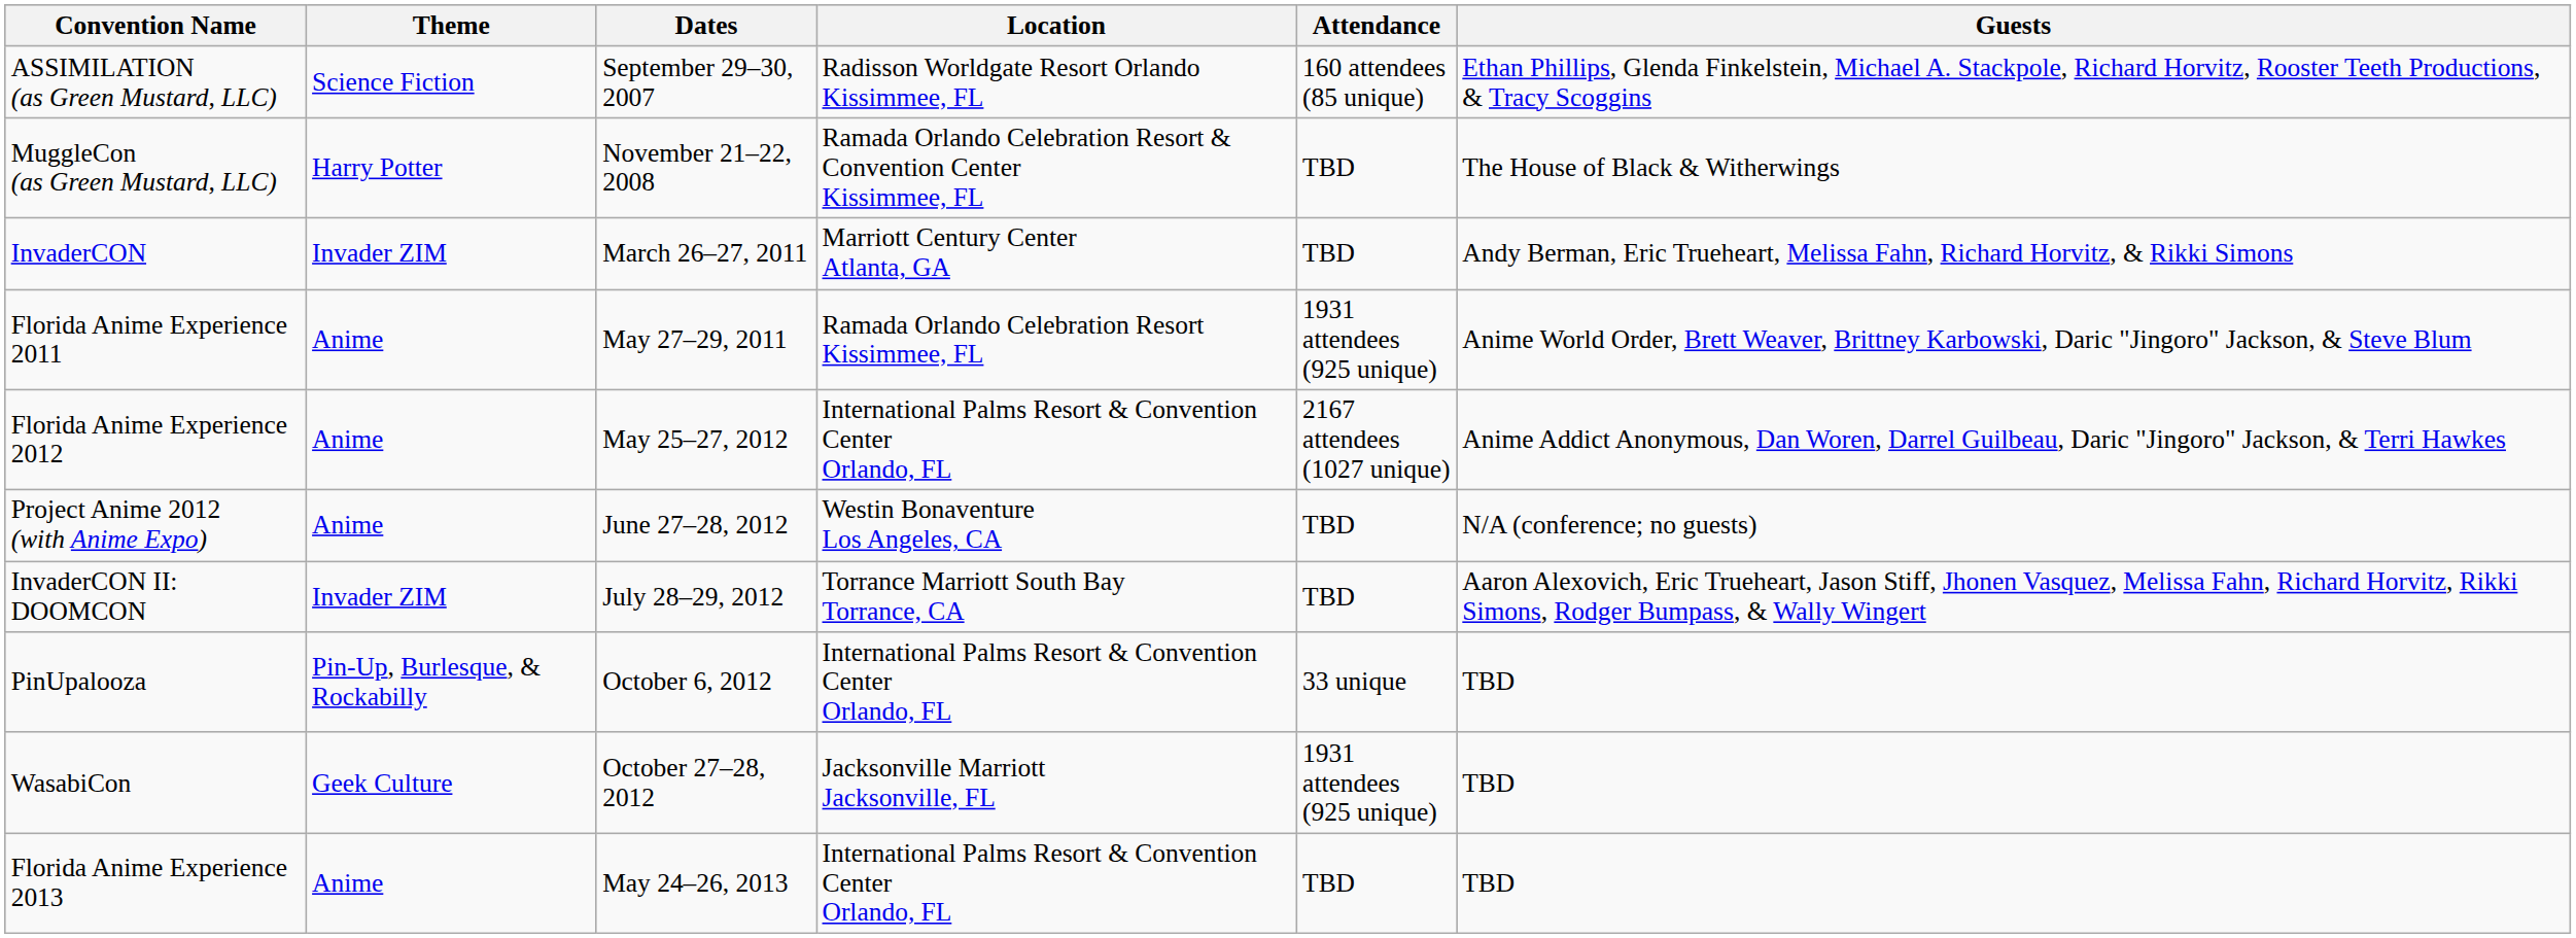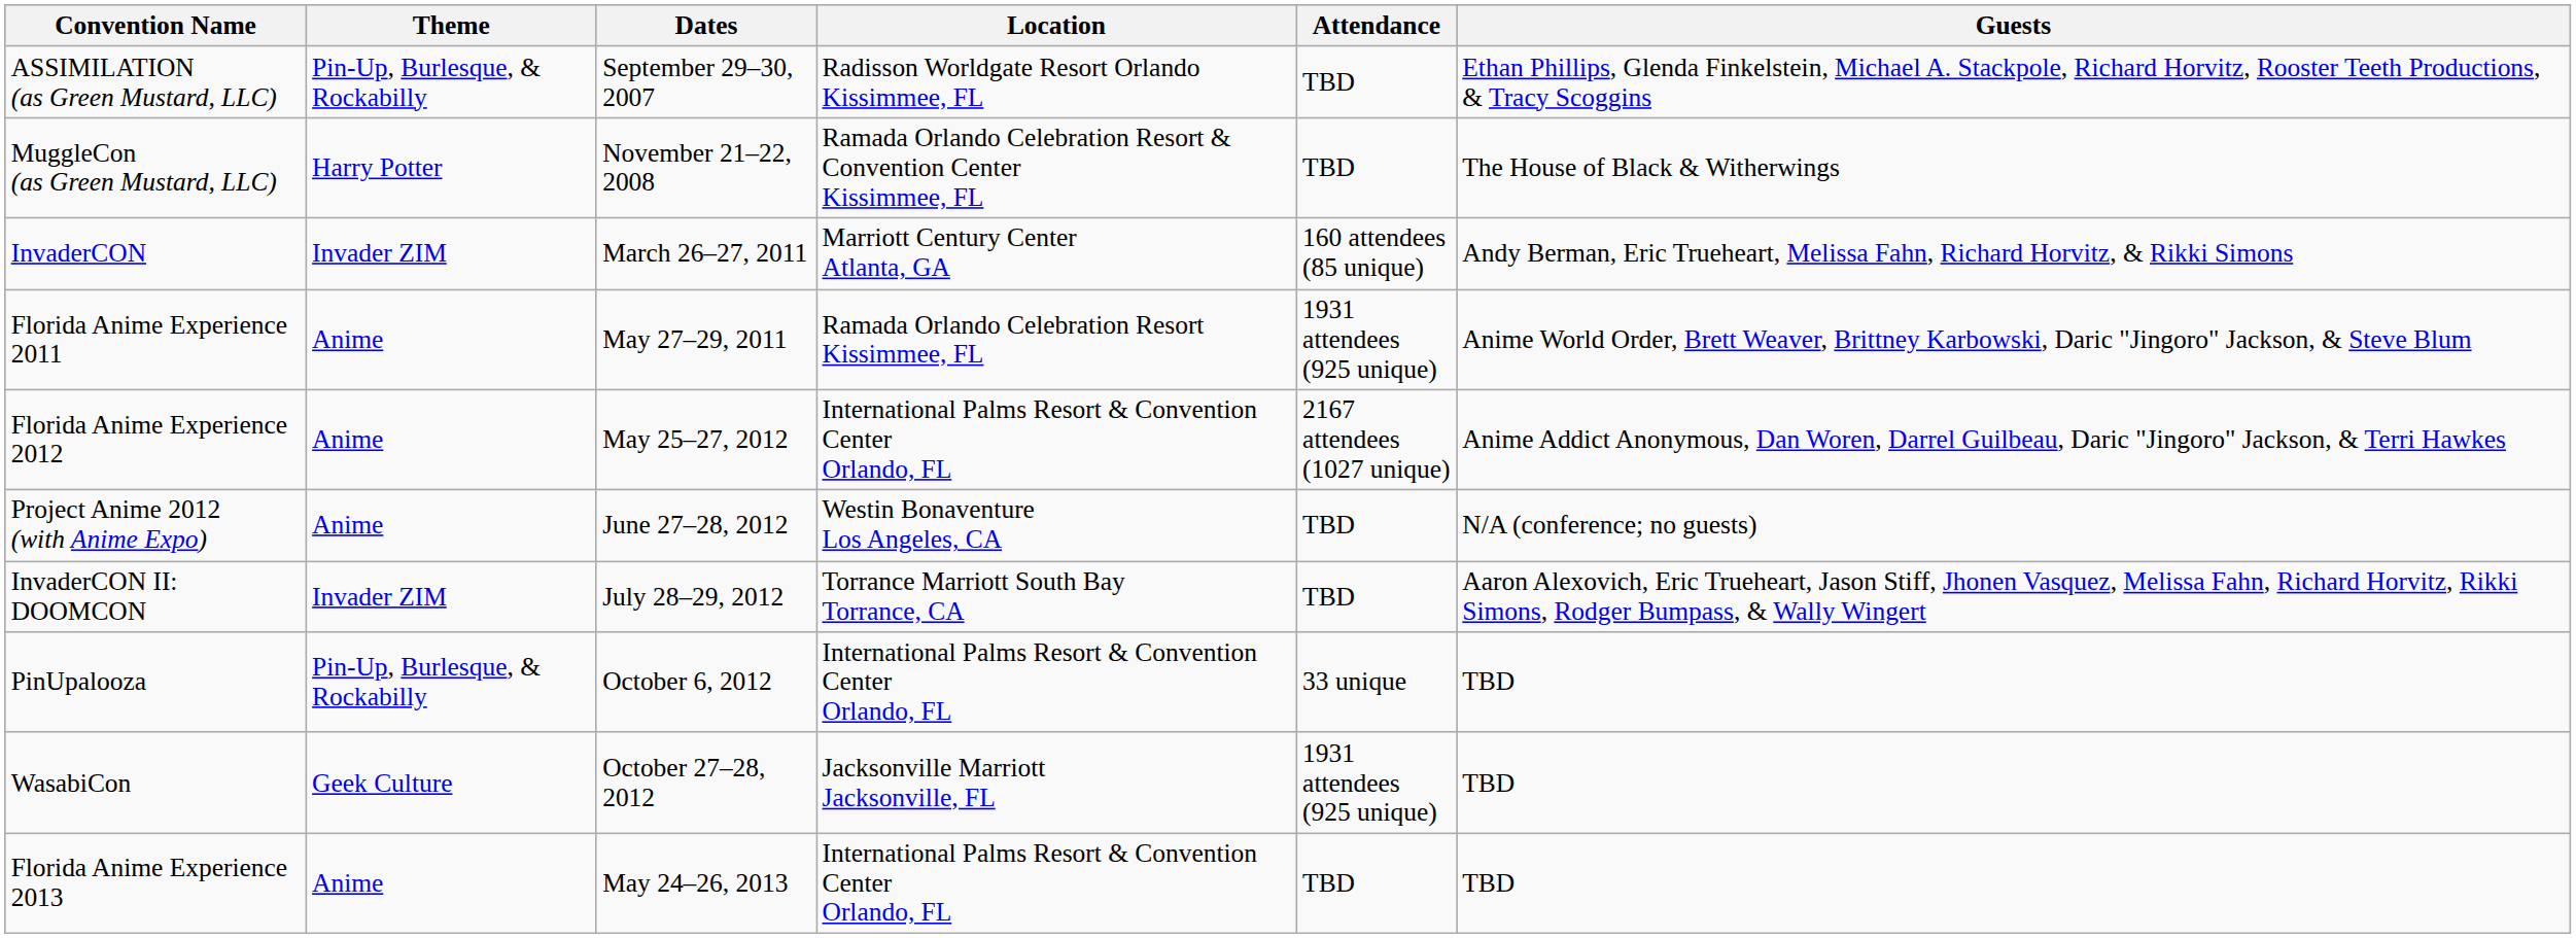ASSIMILATION (as Green Mustard, LLC) | Theme: Science Fiction -> Pin-Up, Burlesque, & Rockabilly
ASSIMILATION (as Green Mustard, LLC) | Attendance: 160 attendees (85 unique) -> TBD
InvaderCON | Attendance: TBD -> 160 attendees (85 unique)
